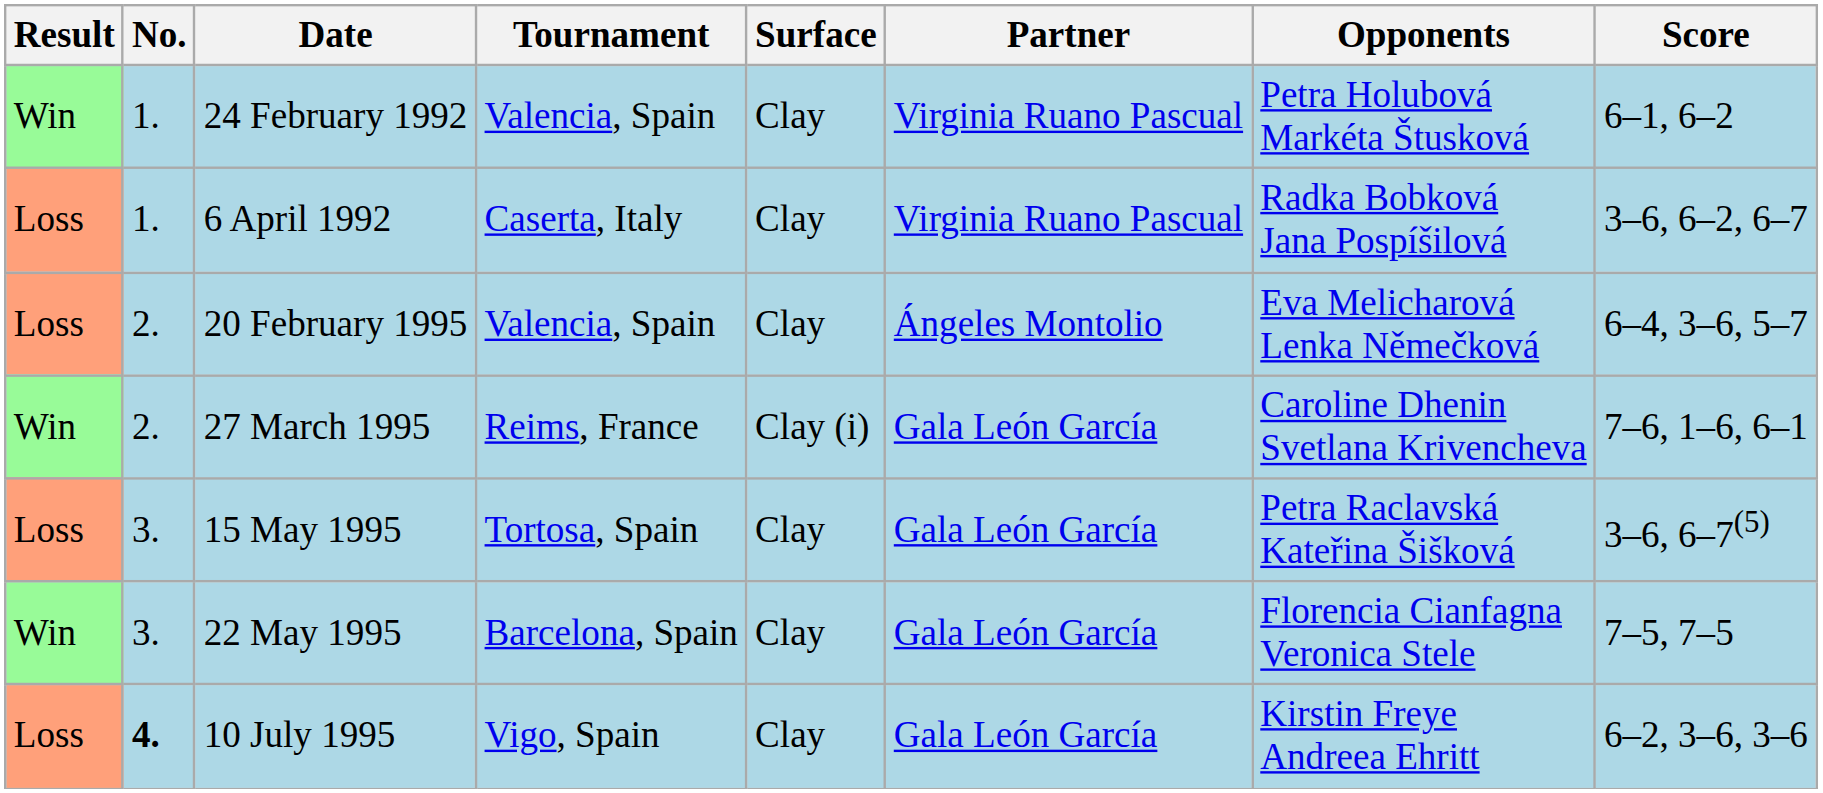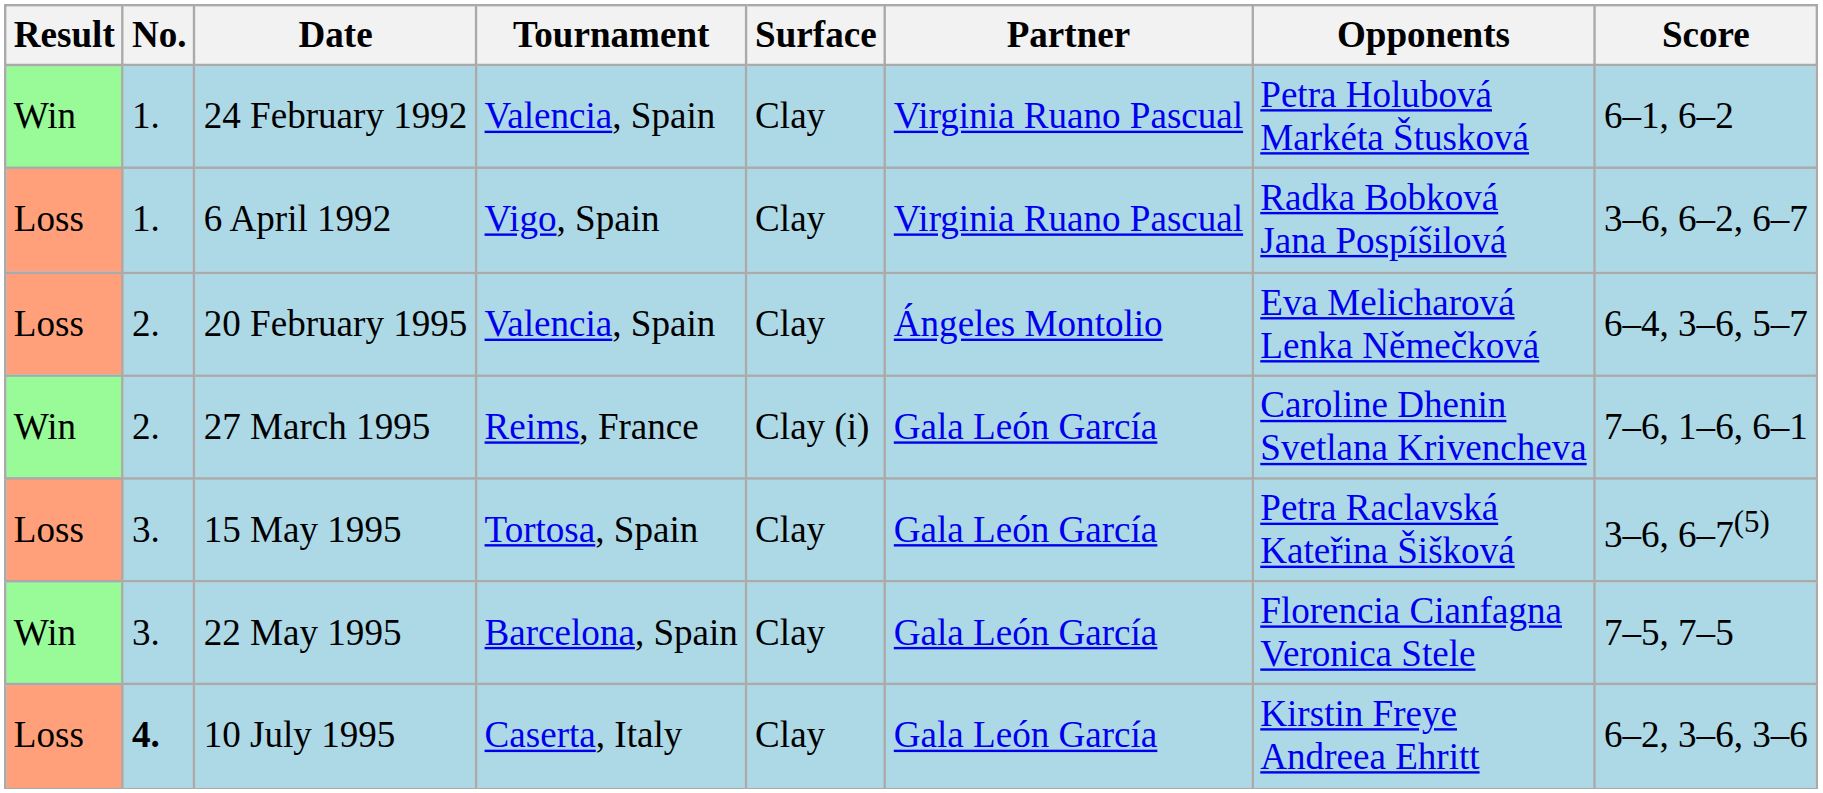6 April 1992 | Tournament: Caserta, Italy -> Vigo, Spain
10 July 1995 | Tournament: Vigo, Spain -> Caserta, Italy
